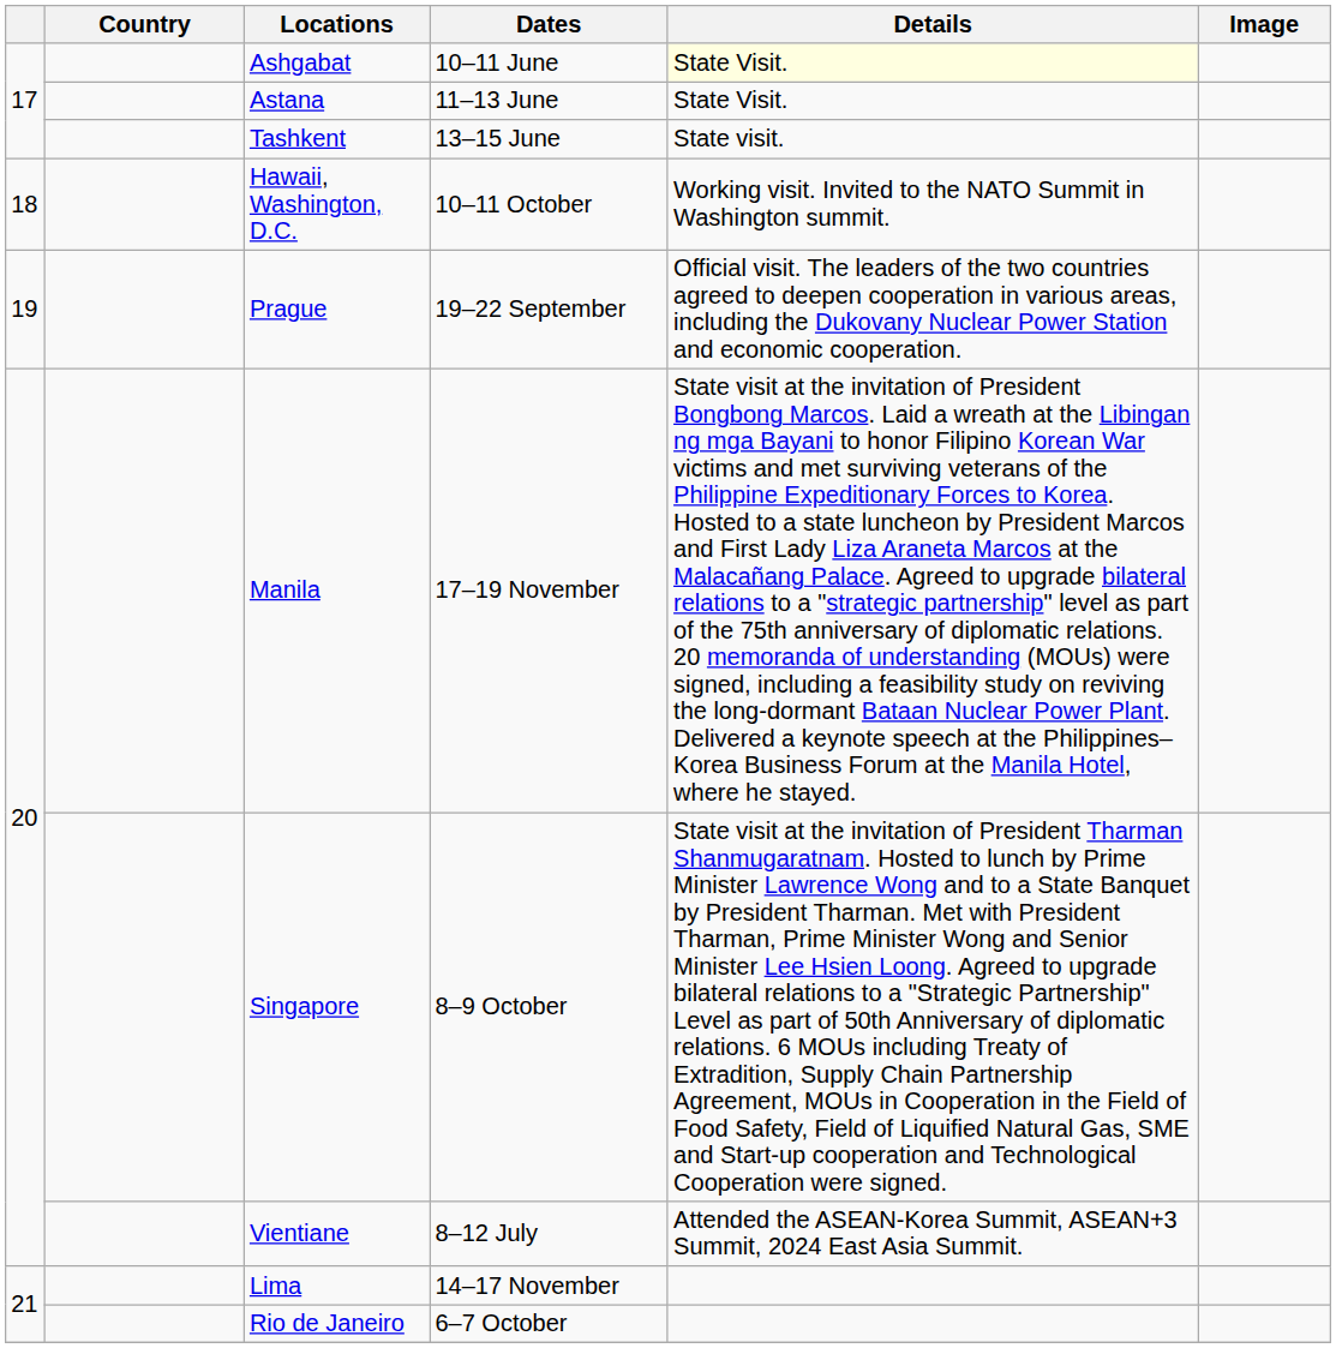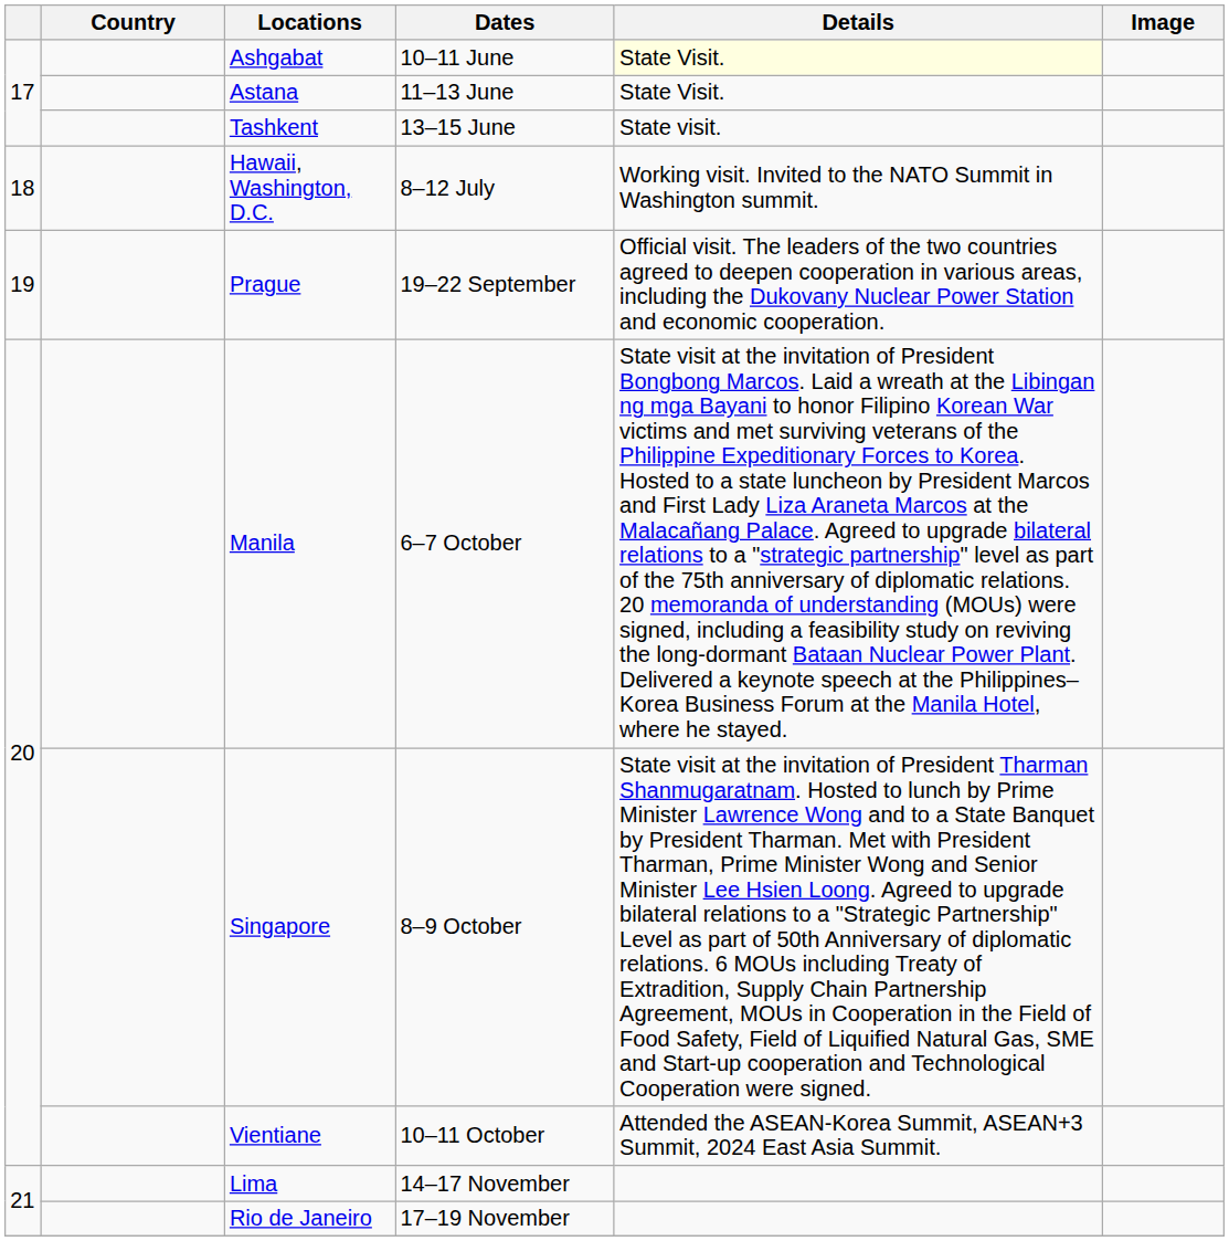Hawaii, Washington, D.C. | Dates: 10–11 October -> 8–12 July
Manila | Dates: 17–19 November -> 6–7 October
Vientiane | Dates: 8–12 July -> 10–11 October
Rio de Janeiro | Dates: 6–7 October -> 17–19 November
